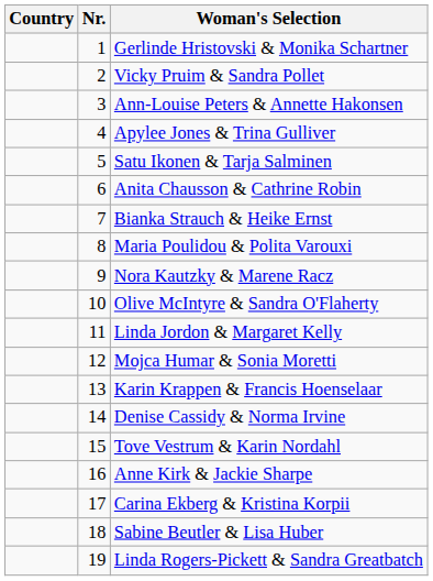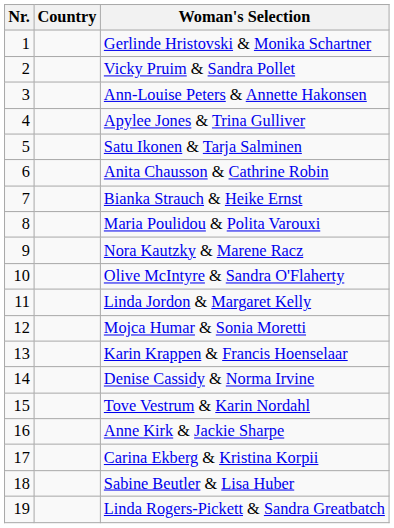columns swapped: Nr. <-> Country
